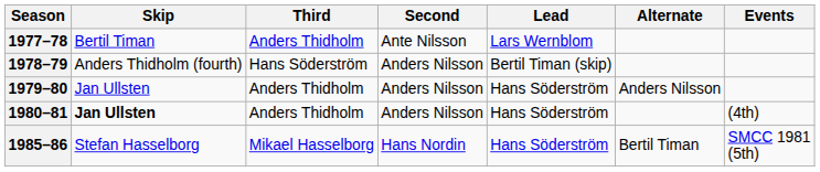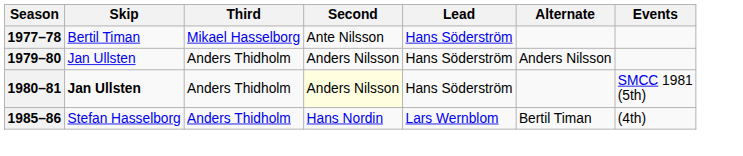1977–78 | Third: Anders Thidholm -> Mikael Hasselborg
1977–78 | Lead: Lars Wernblom -> Hans Söderström
- row: 1978–79 | Anders Thidholm (fourth) | Hans Söderström | Anders Nilsson | Bertil Timan (skip)
1980–81 | Second: no background -> lightyellow background
1980–81 | Events: (4th) -> SMCC 1981 (5th)
1985–86 | Third: Mikael Hasselborg -> Anders Thidholm
1985–86 | Lead: Hans Söderström -> Lars Wernblom
1985–86 | Events: SMCC 1981 (5th) -> (4th)
